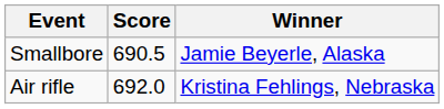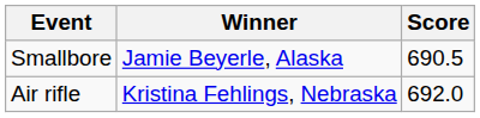columns swapped: Winner <-> Score
